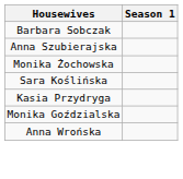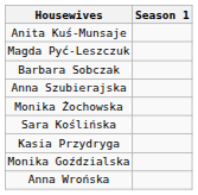+ row: Anita Kuś-Munsaje
+ row: Magda Pyć-Leszczuk
